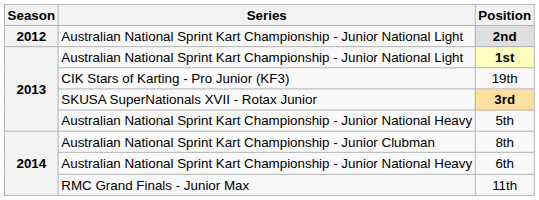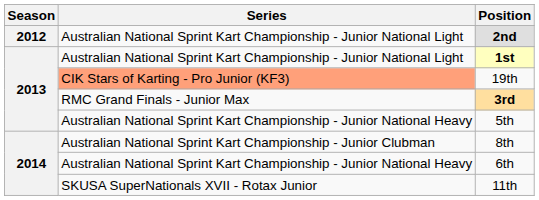19th | Series: no background -> lightsalmon background
3rd | Series: SKUSA SuperNationals XVII - Rotax Junior -> RMC Grand Finals - Junior Max
11th | Series: RMC Grand Finals - Junior Max -> SKUSA SuperNationals XVII - Rotax Junior
